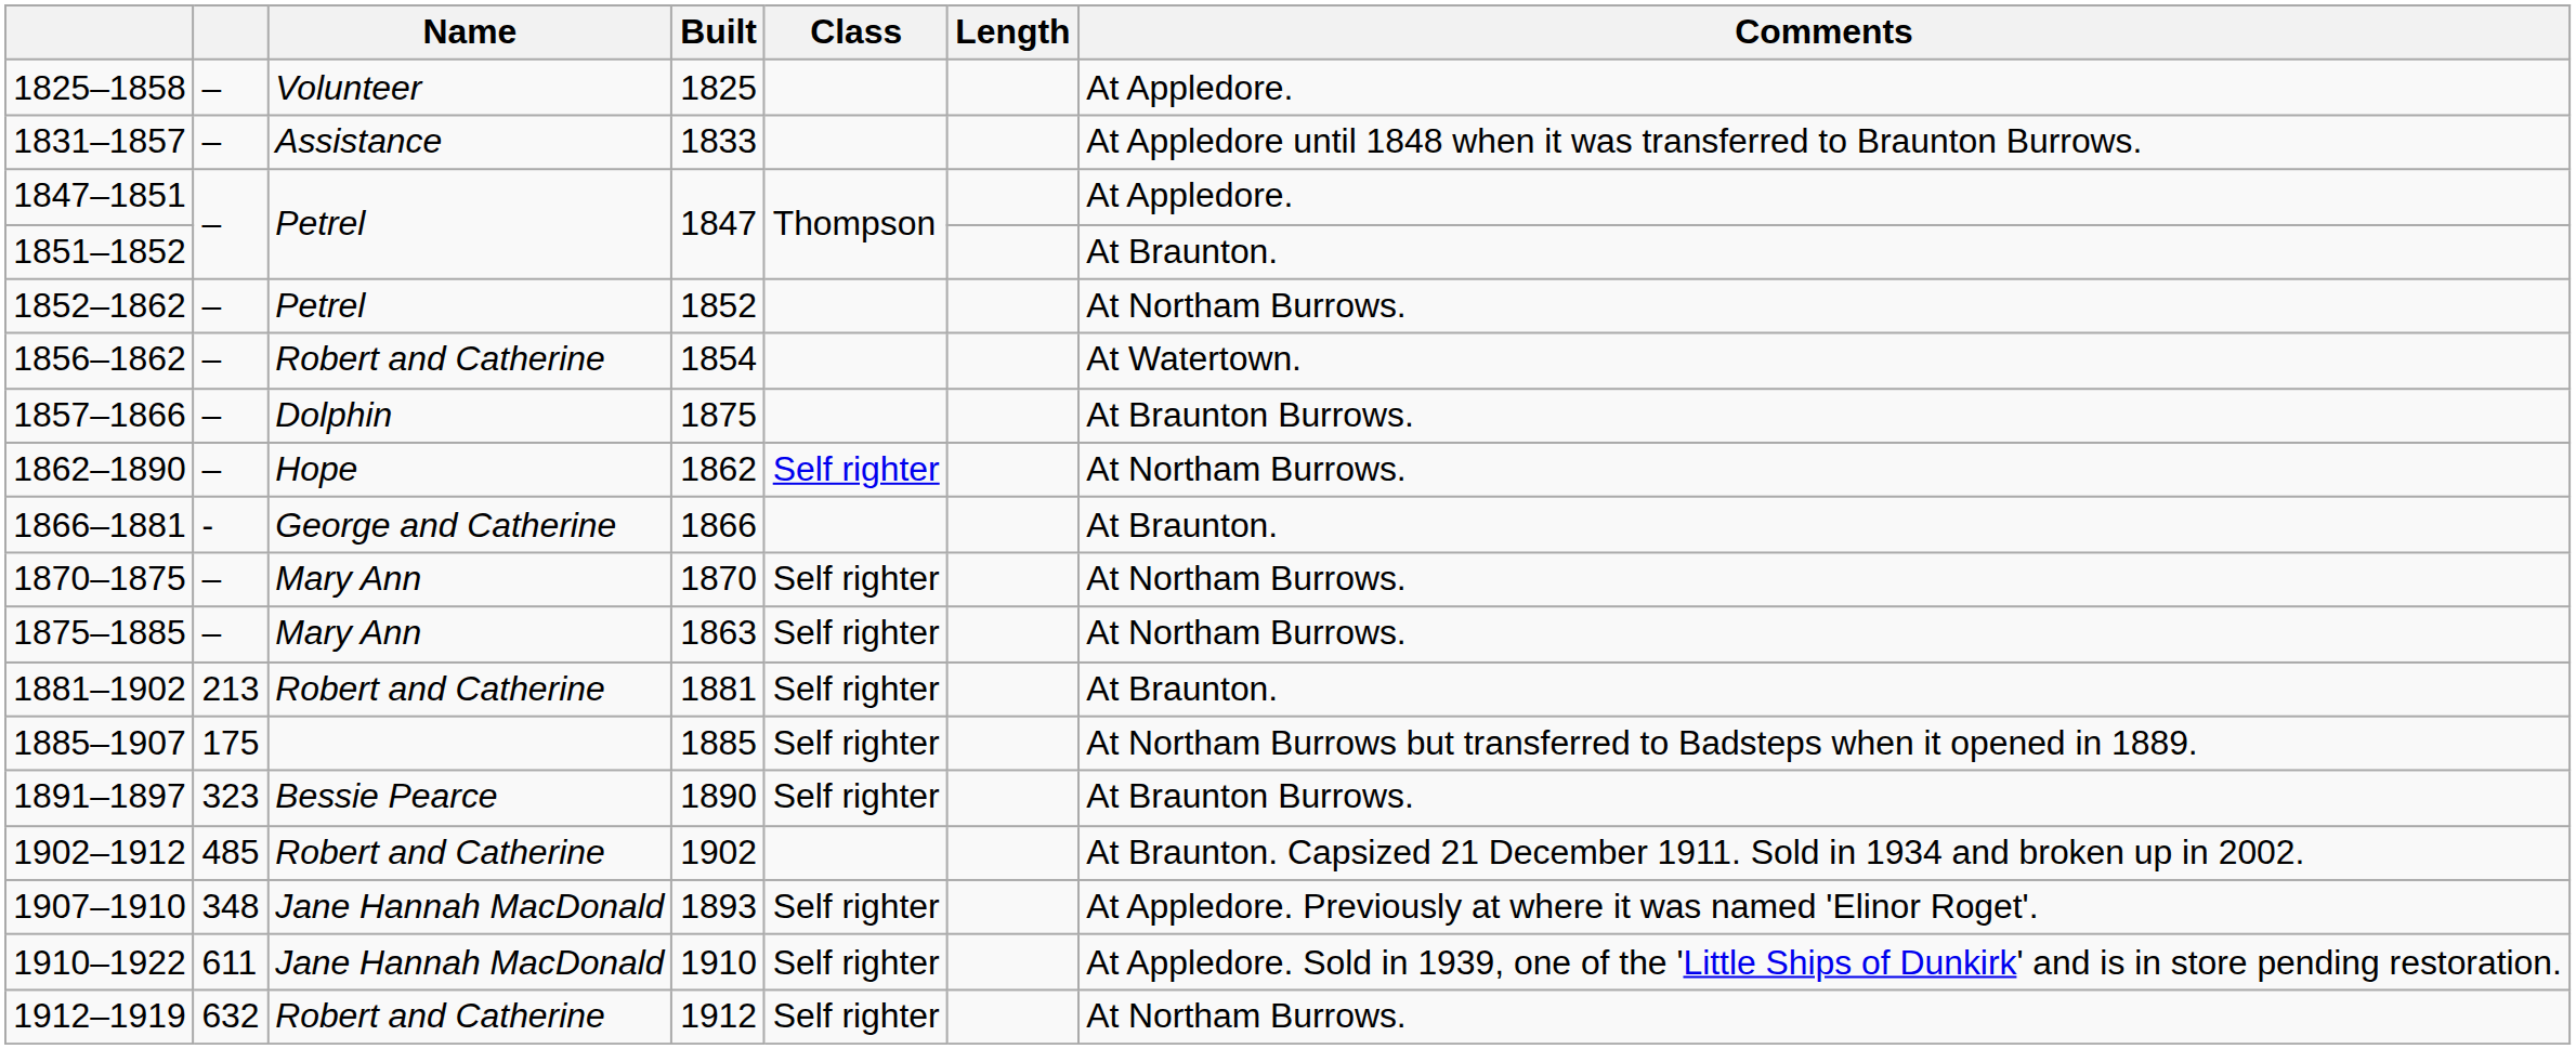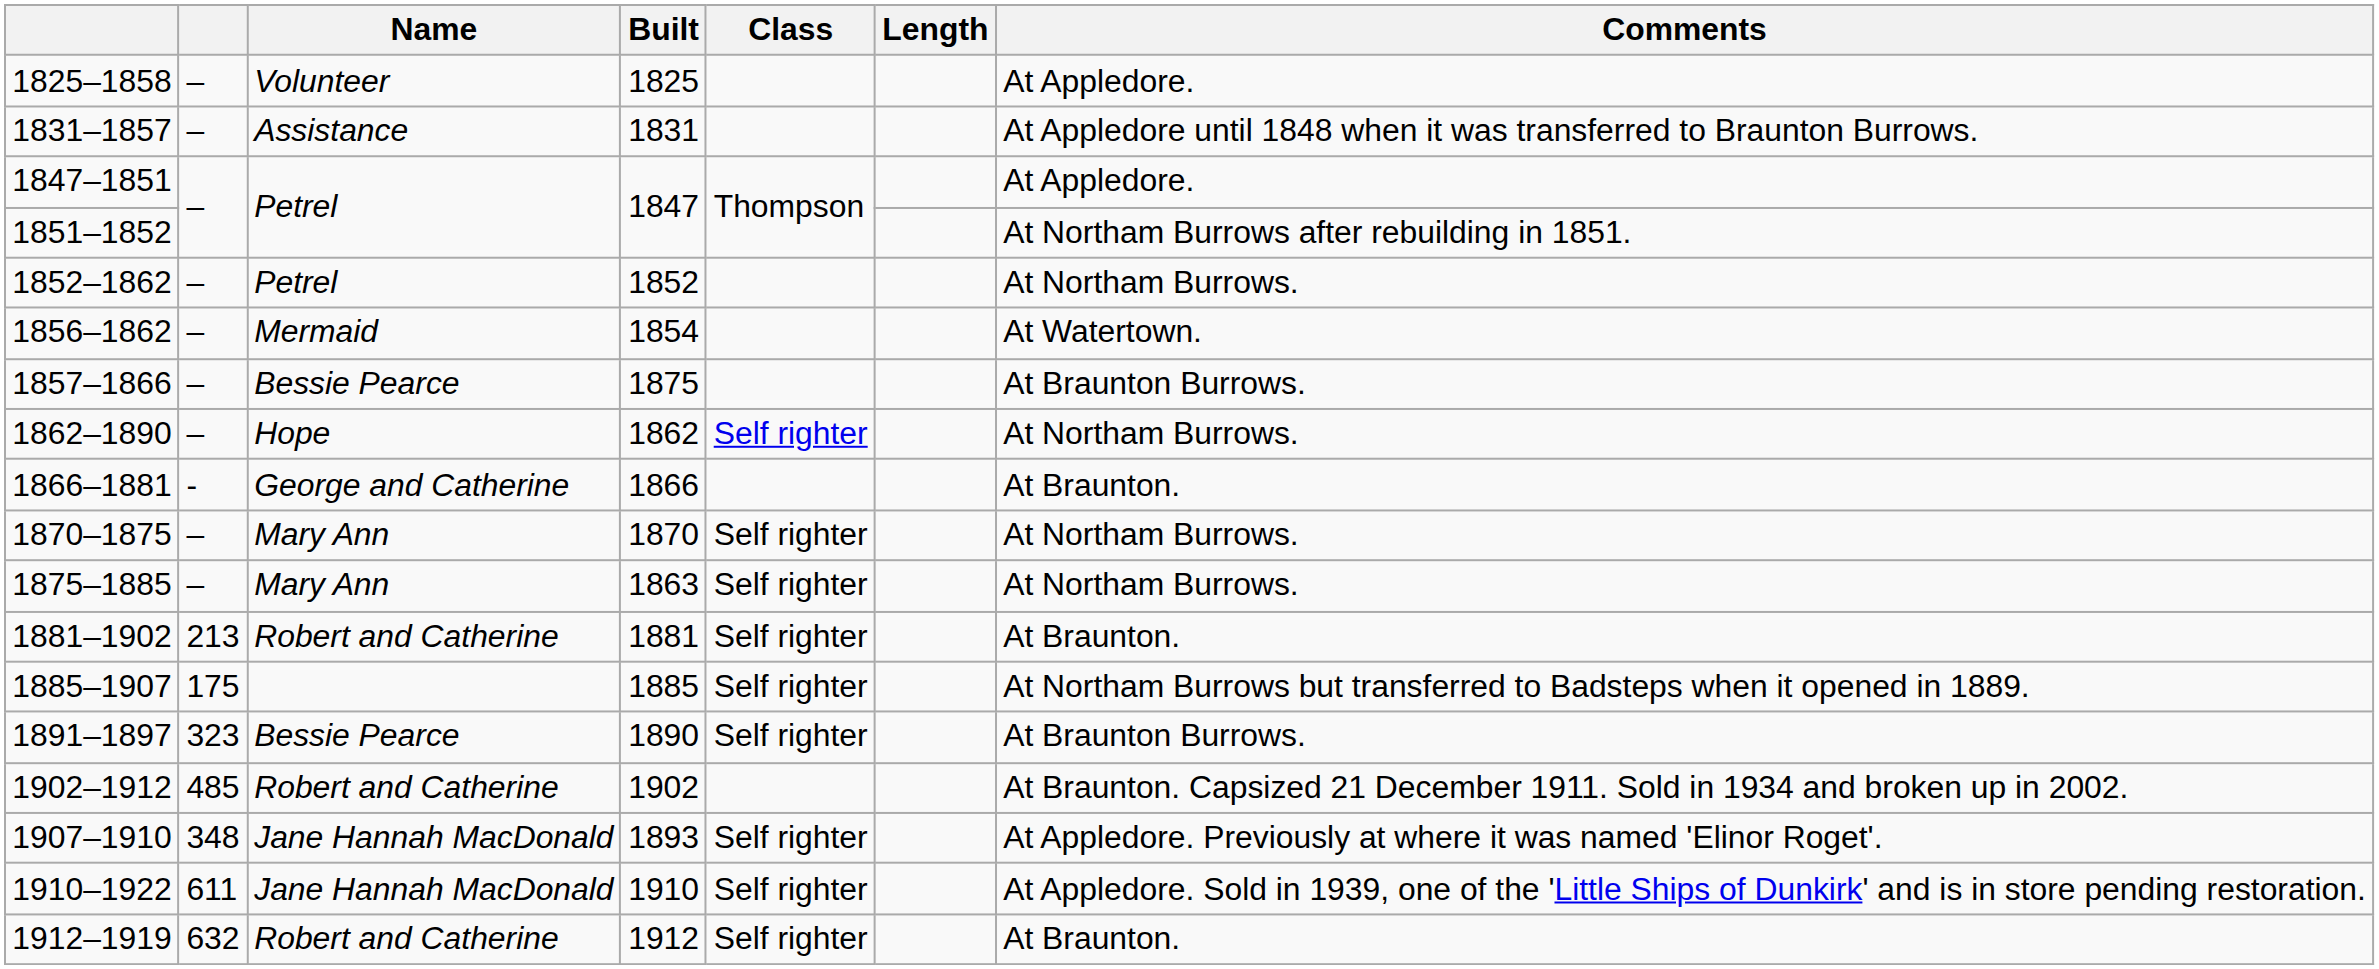1831–1857 | Built: 1833 -> 1831
1851–1852 | Comments: At Braunton. -> At Northam Burrows after rebuilding in 1851.
1856–1862 | Name: Robert and Catherine -> Mermaid
1857–1866 | Name: Dolphin -> Bessie Pearce
1912–1919 | Comments: At Northam Burrows. -> At Braunton.
